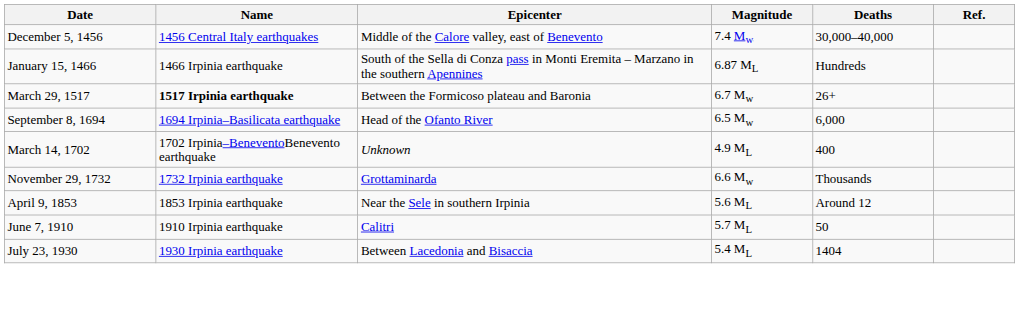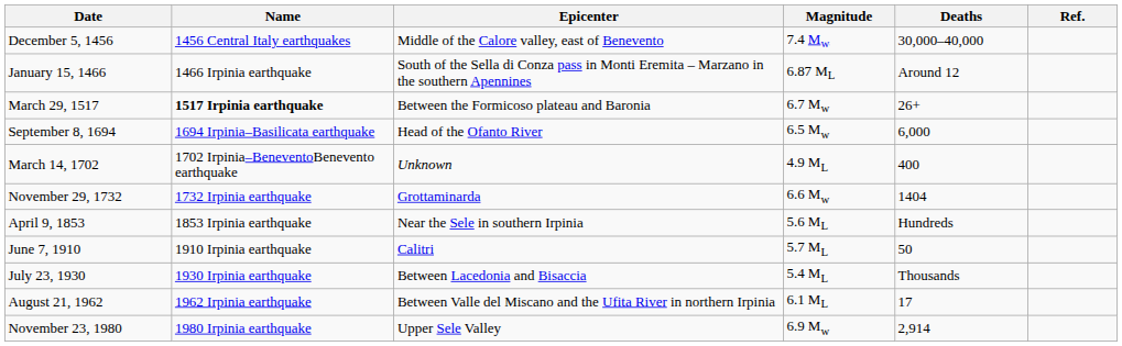January 15, 1466 | Deaths: Hundreds -> Around 12
November 29, 1732 | Deaths: Thousands -> 1404
April 9, 1853 | Deaths: Around 12 -> Hundreds
July 23, 1930 | Deaths: 1404 -> Thousands
+ row: August 21, 1962 | 1962 Irpinia earthquake | Between Valle del Miscano and the Ufita River in northern Irpinia | 6.1 ML | 17
+ row: November 23, 1980 | 1980 Irpinia earthquake | Upper Sele Valley | 6.9 Mw | 2,914
